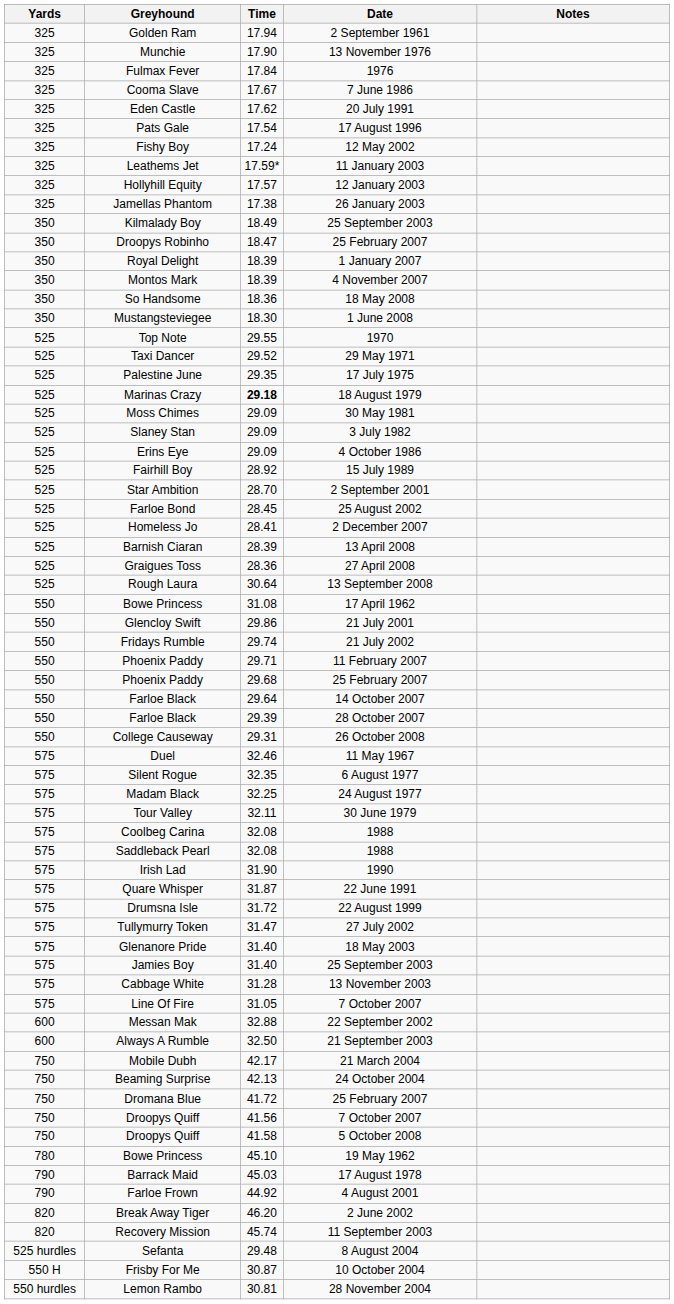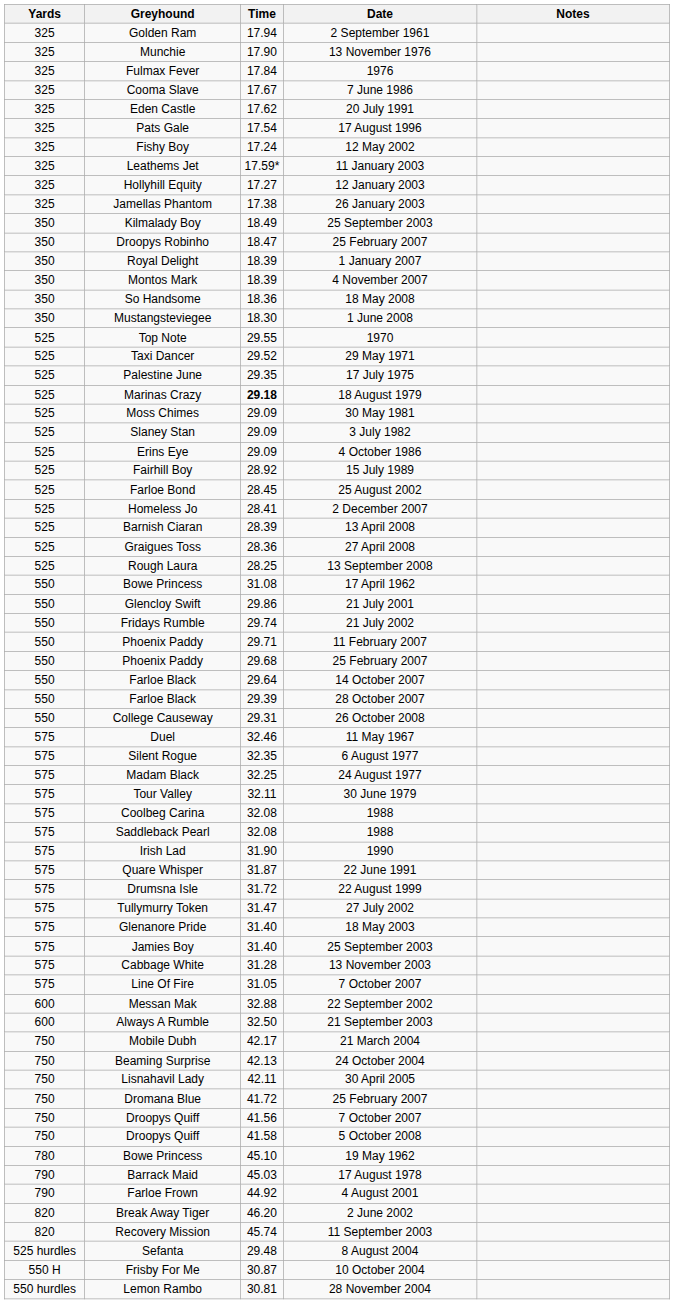Hollyhill Equity | Time: 17.57 -> 17.27
- row: 525 | Star Ambition | 28.70 | 2 September 2001
Rough Laura | Time: 30.64 -> 28.25
+ row: 750 | Lisnahavil Lady | 42.11 | 30 April 2005
